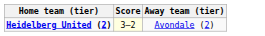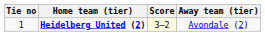+ column: Tie no | 1
